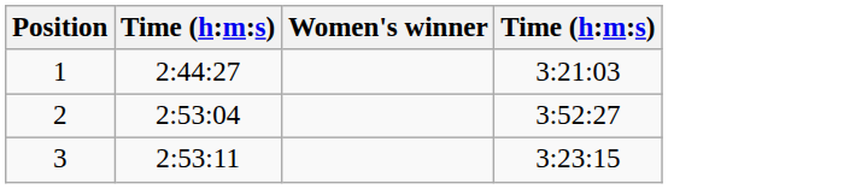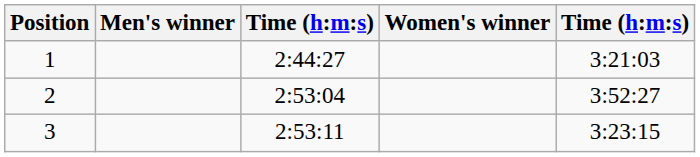+ column: Men's winner
